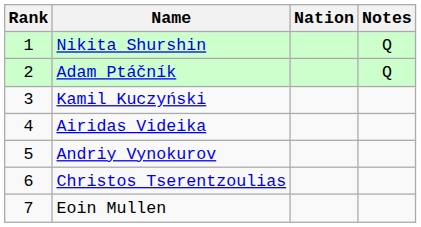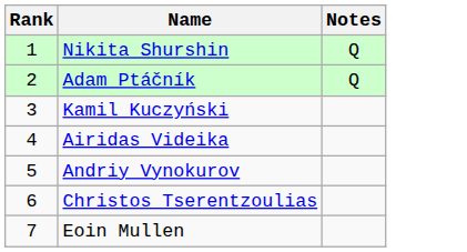- column: Nation
